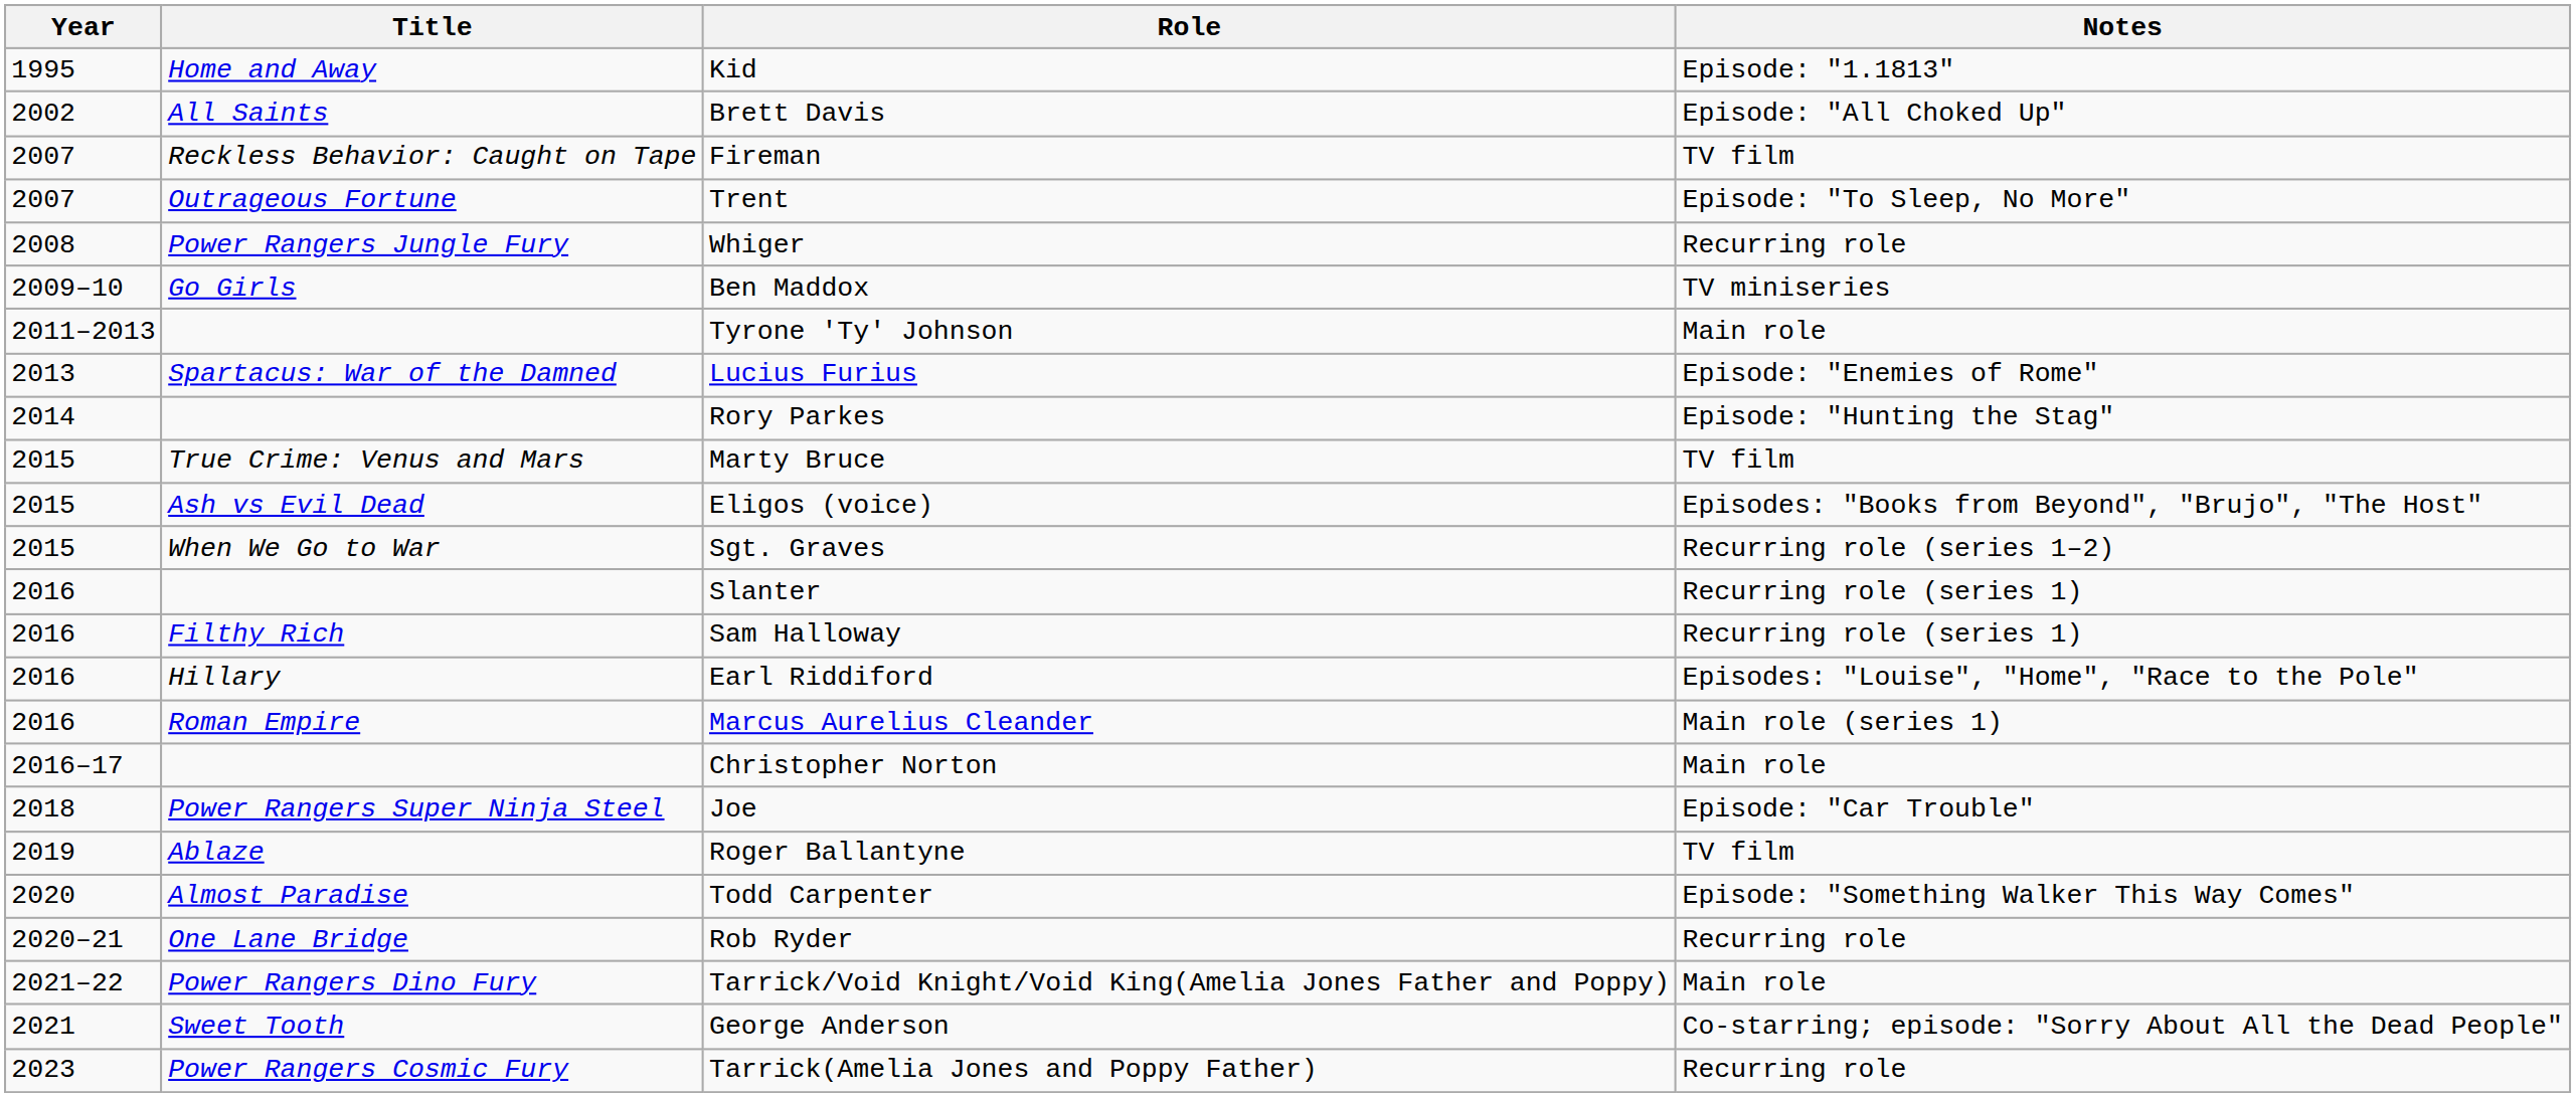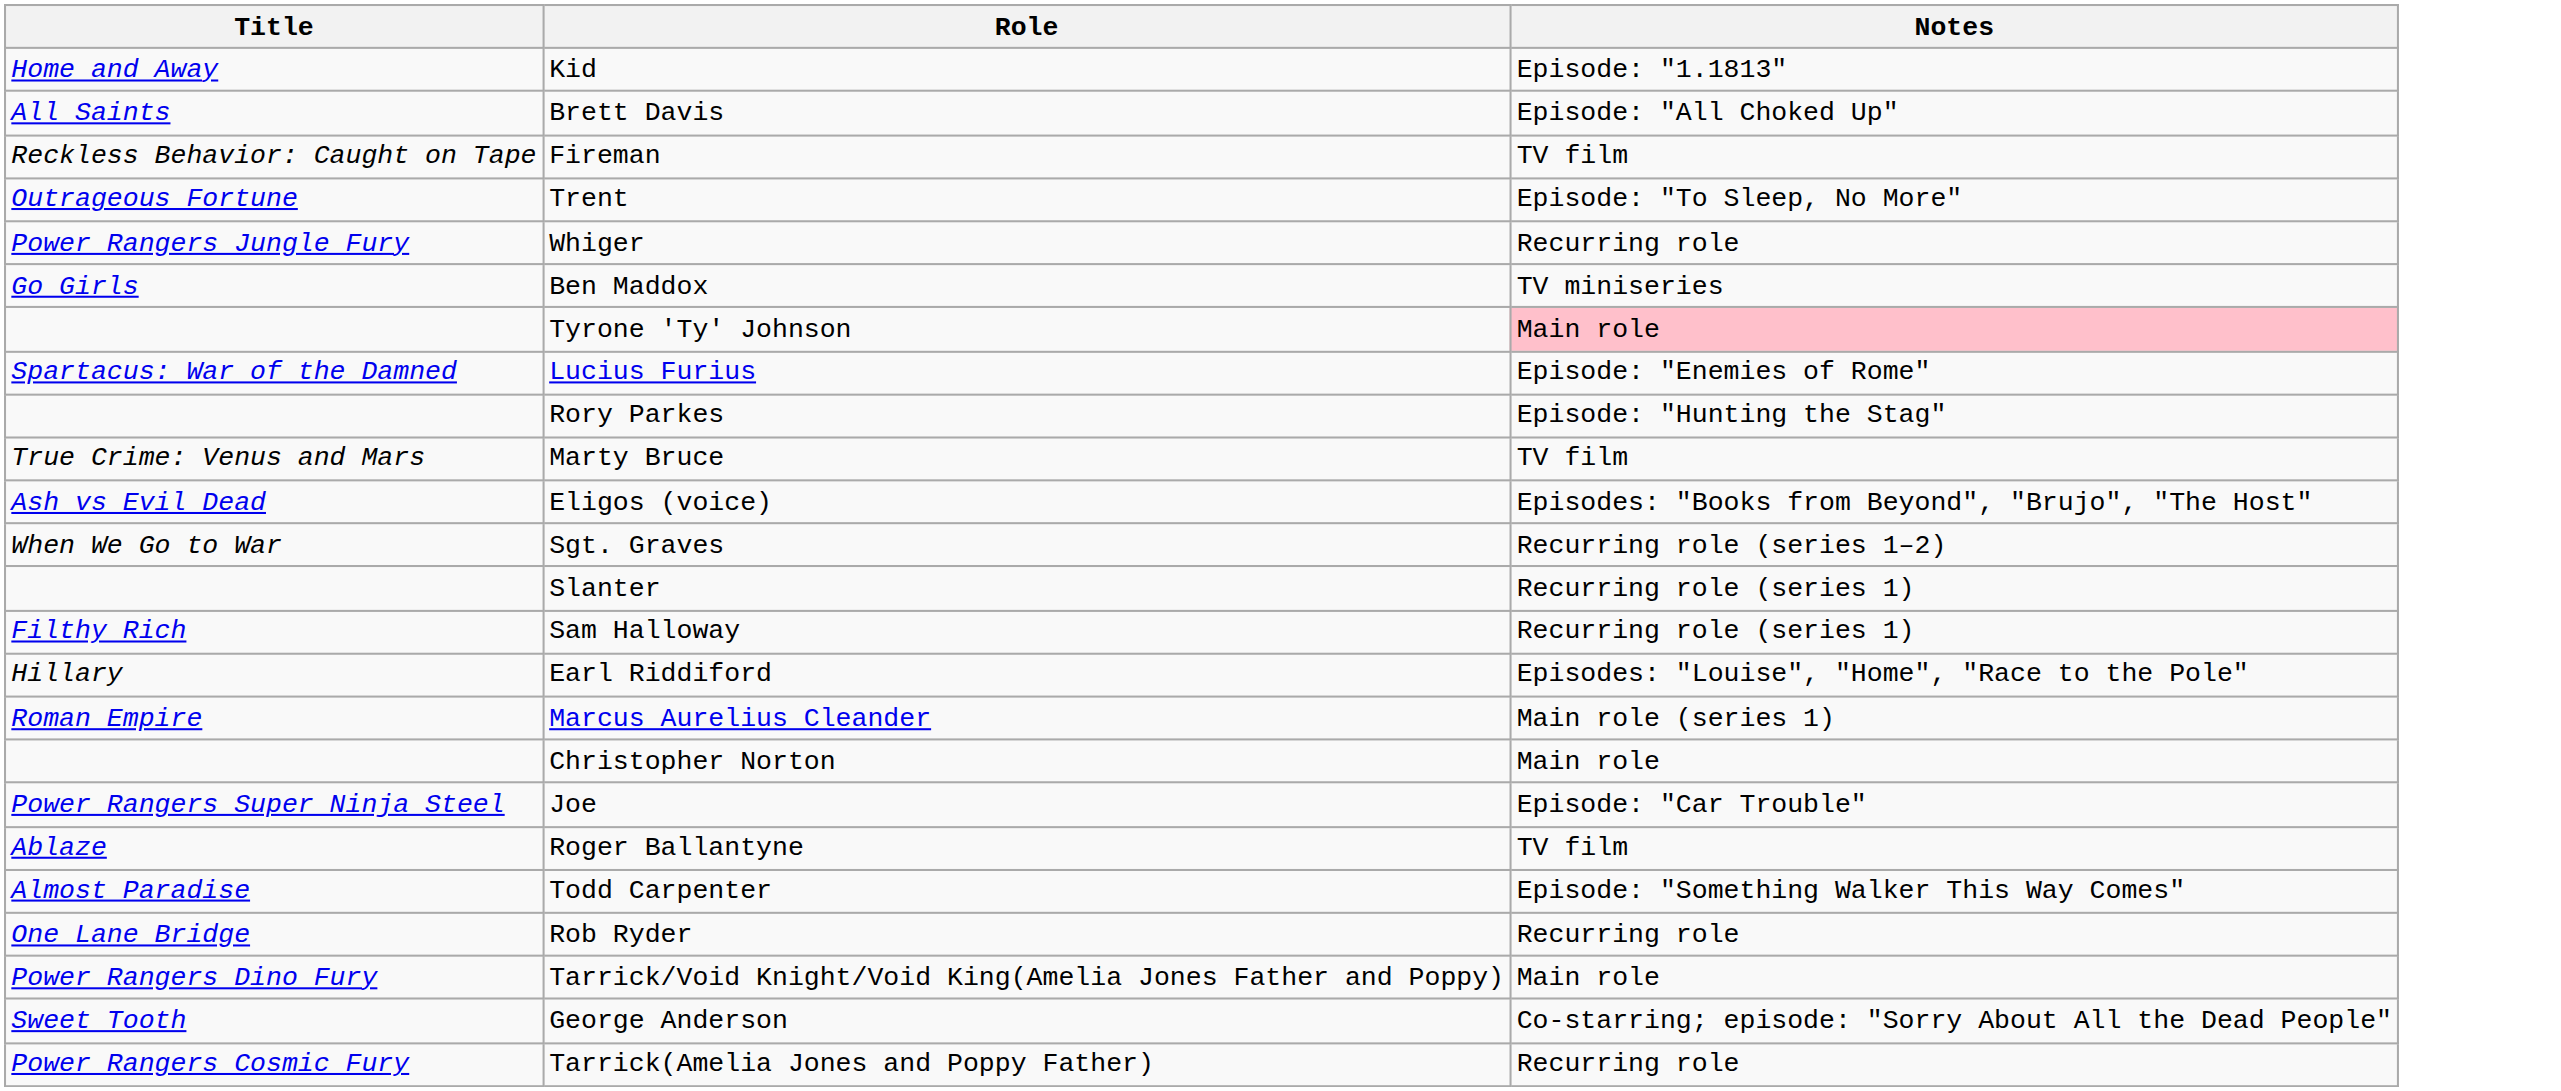- column: Year | 1995 | 2002 | 2007 | 2007 | 2008 | 2009–10 | 2011–2013 | 2013 | 2014 | 2015 | 2015 | 2015 | 2016 | 2016 | 2016 | 2016 | 2016–17 | 2018 | 2019 | 2020 | 2020–21 | 2021–22 | 2021 | 2023
Tyrone 'Ty' Johnson | Notes: no background -> pink background
